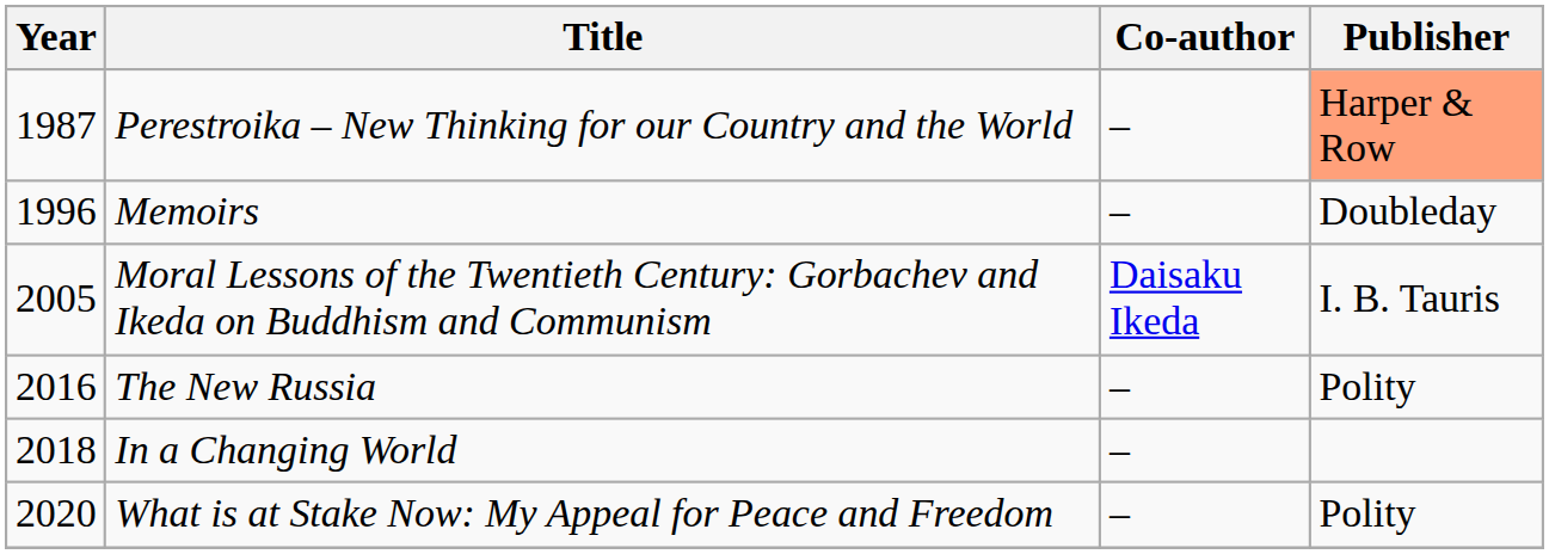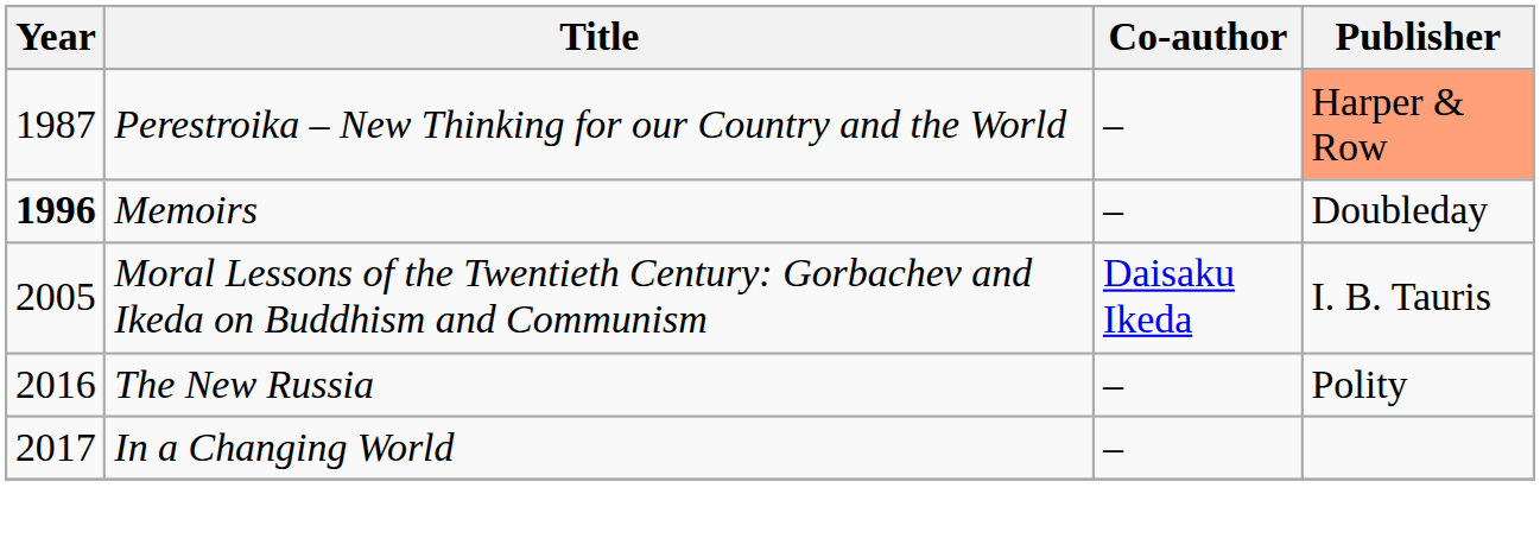Memoirs | Year: normal -> bold
In a Changing World | Year: 2018 -> 2017
- row: 2020 | What is at Stake Now: My Appeal for Peace and Freedom | – | Polity
